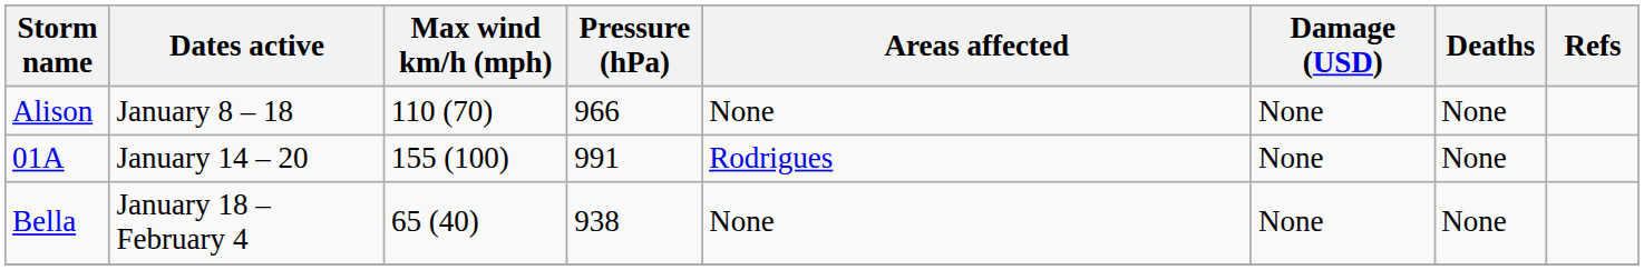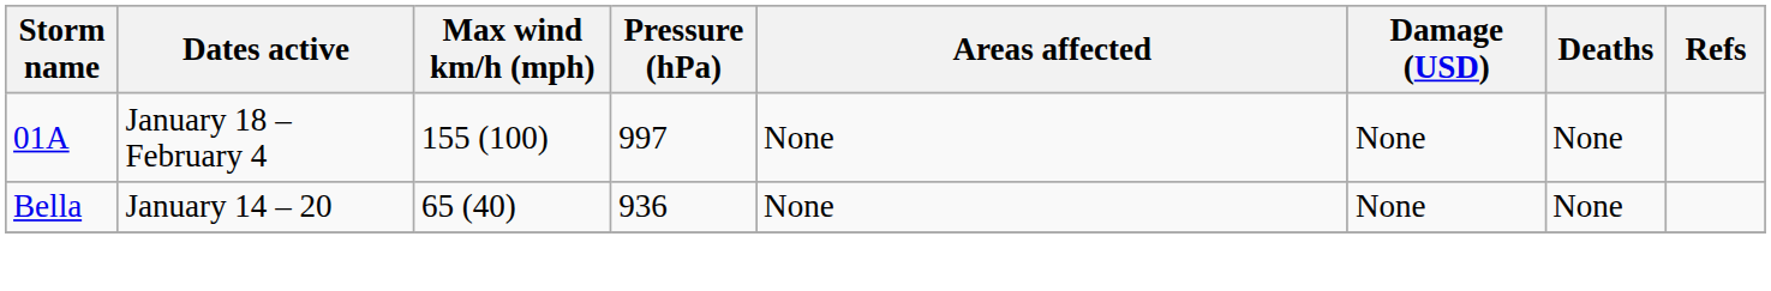- row: Alison | January 8 – 18 | 110 (70) | 966 | None | None | None
01A | Dates active: January 14 – 20 -> January 18 – February 4
01A | Pressure (hPa): 991 -> 997
01A | Areas affected: Rodrigues -> None
Bella | Dates active: January 18 – February 4 -> January 14 – 20
Bella | Pressure (hPa): 938 -> 936
